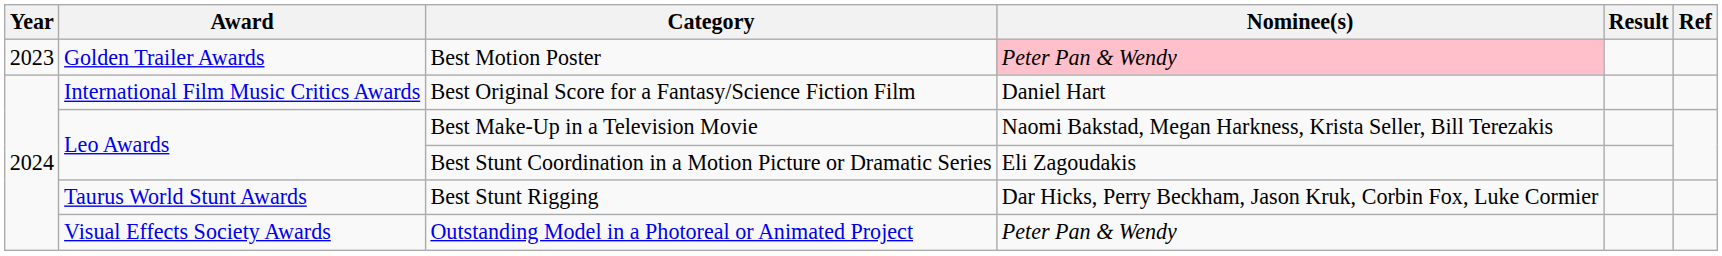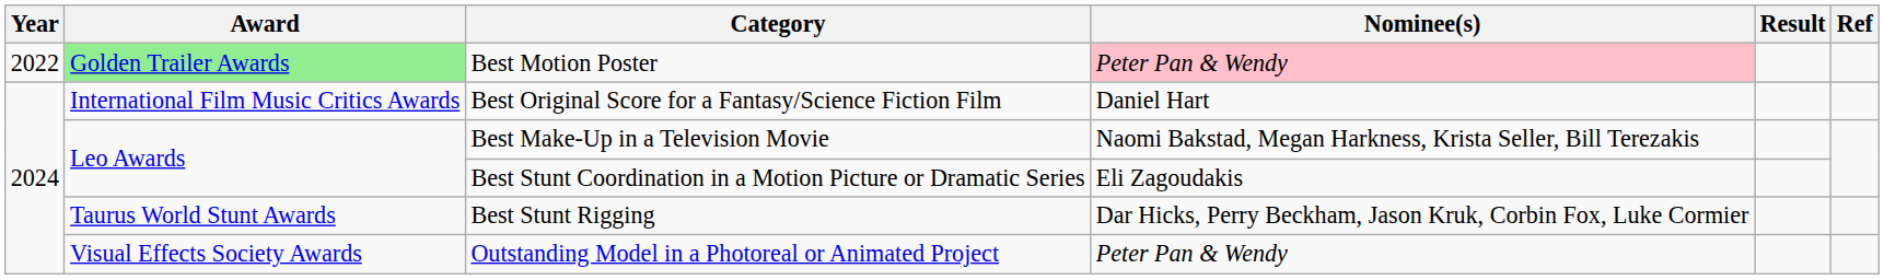Best Motion Poster | Year: 2023 -> 2022
Best Motion Poster | Award: no background -> lightgreen background
